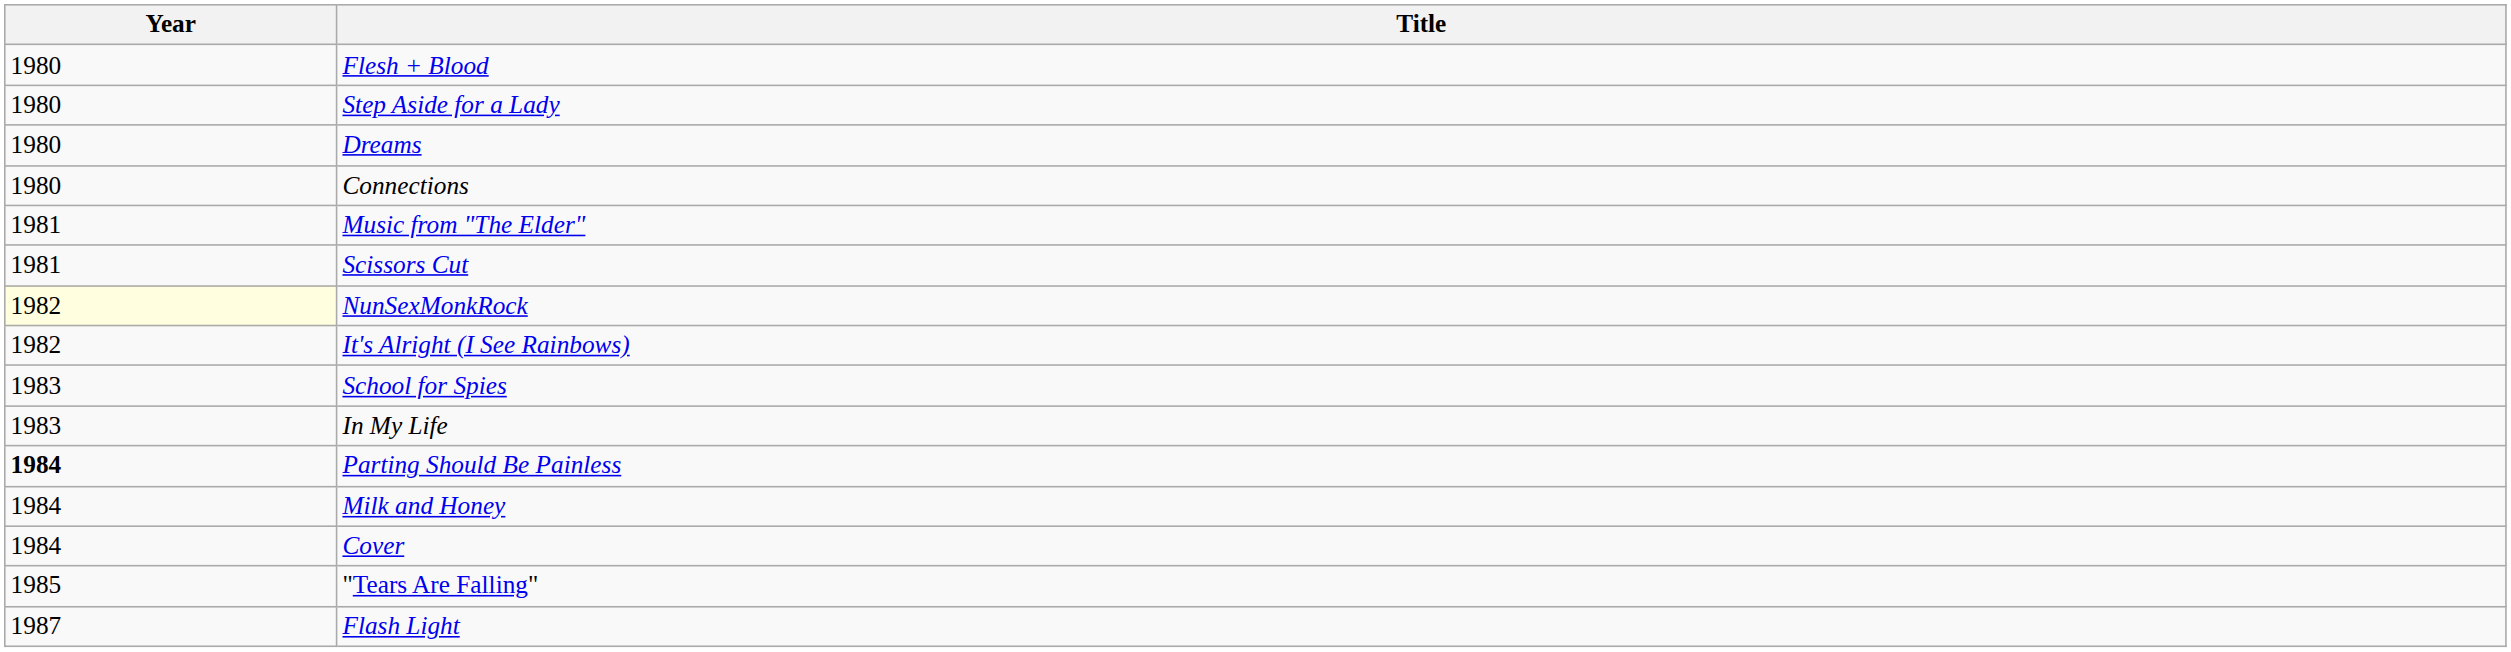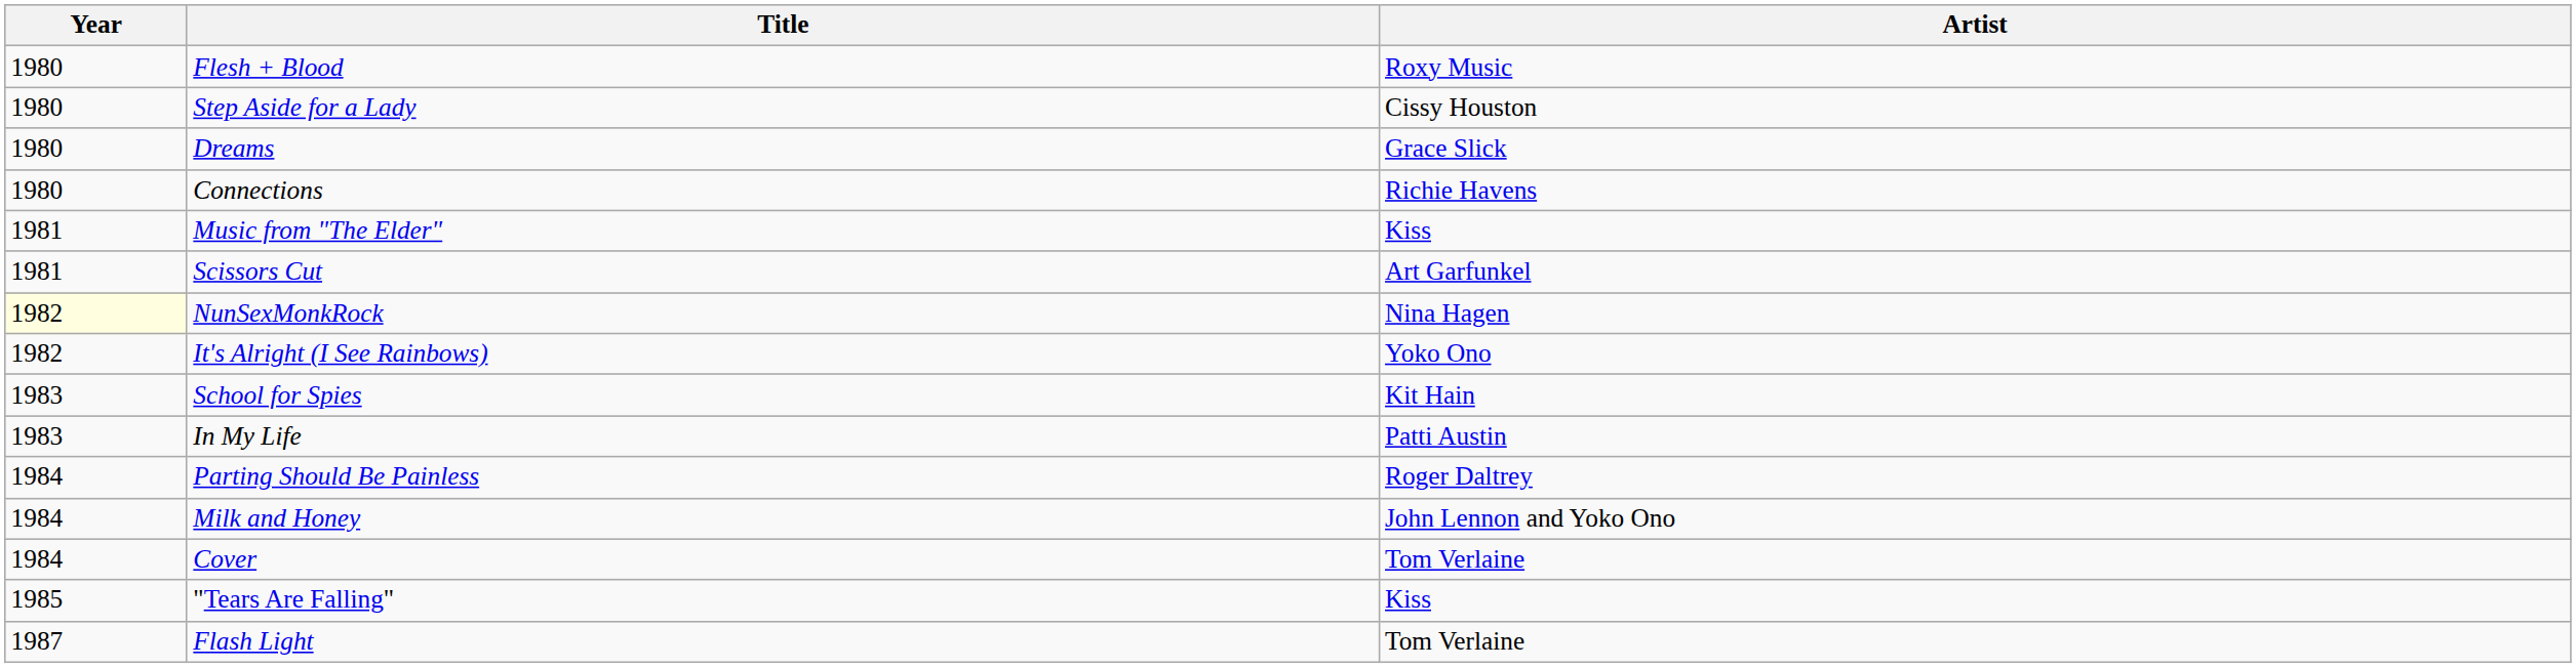+ column: Artist | Roxy Music | Cissy Houston | Grace Slick | Richie Havens | Kiss | Art Garfunkel | Nina Hagen | Yoko Ono | Kit Hain | Patti Austin | Roger Daltrey | John Lennon and Yoko Ono | Tom Verlaine | Kiss | Tom Verlaine
Parting Should Be Painless | Year: bold -> normal
